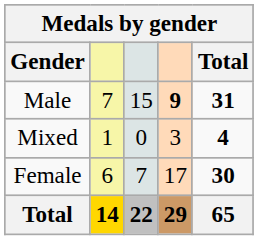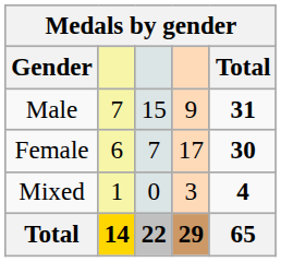Male | column 4: bold -> normal
rows swapped: Female <-> Mixed
